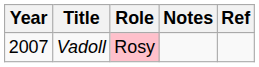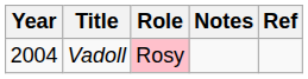Vadoll | Year: 2007 -> 2004
